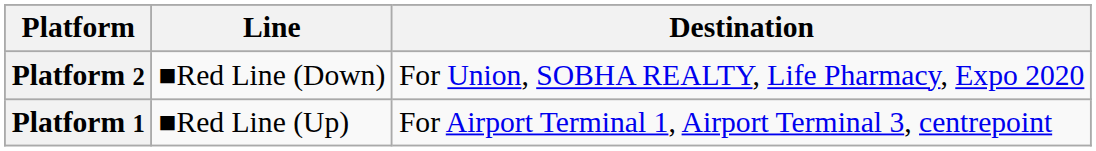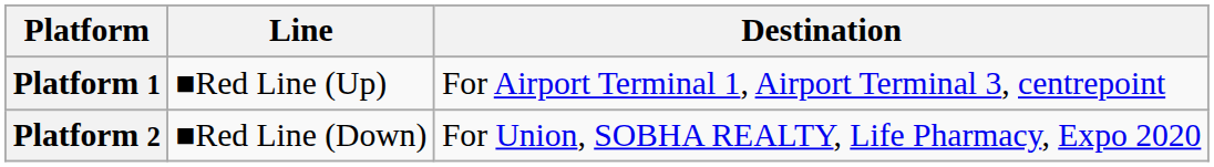rows swapped: Platform 1 <-> Platform 2
